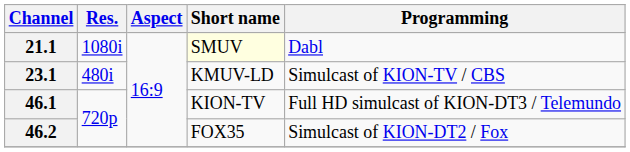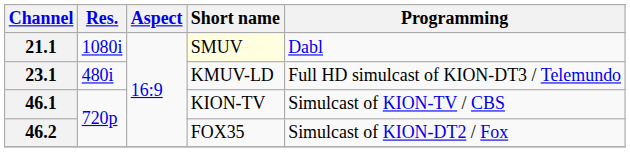23.1 | Programming: Simulcast of KION-TV / CBS -> Full HD simulcast of KION-DT3 / Telemundo
46.1 | Programming: Full HD simulcast of KION-DT3 / Telemundo -> Simulcast of KION-TV / CBS
